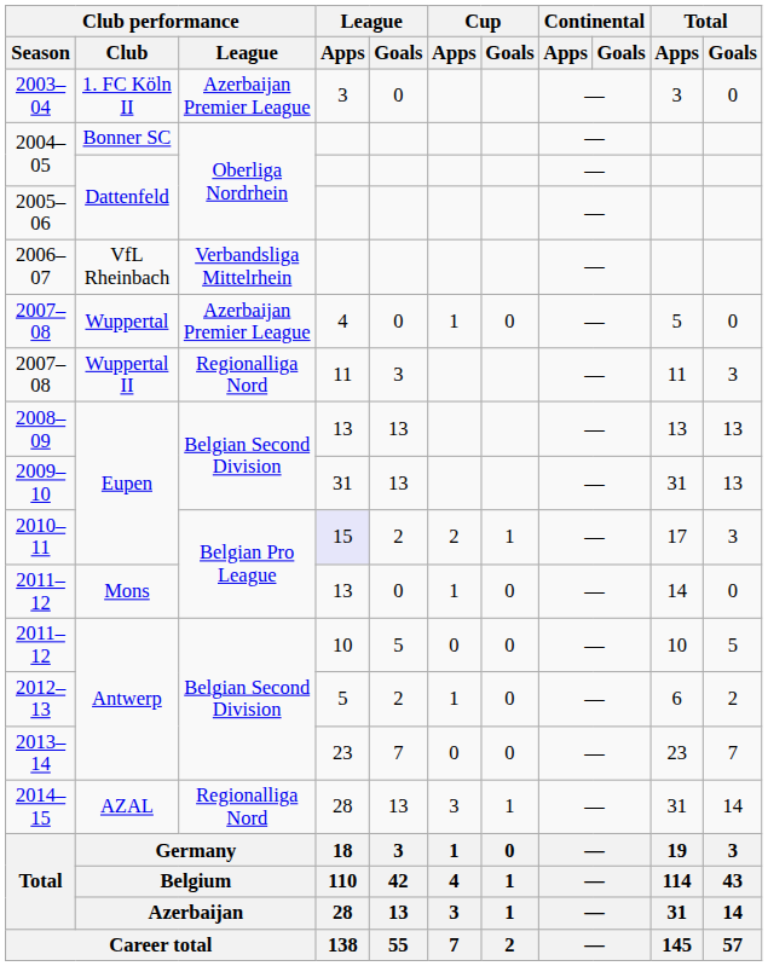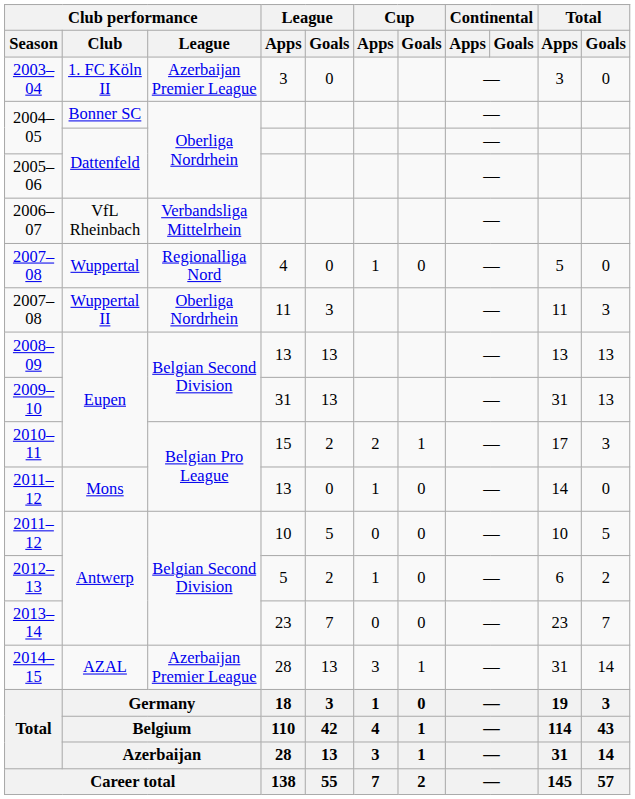2007–08 / Wuppertal | Club performance / League: Azerbaijan Premier League -> Regionalliga Nord
2007–08 / Wuppertal II | Club performance / League: Regionalliga Nord -> Oberliga Nordrhein
2010–11 | League / Apps: lavender background -> no background
2014–15 | Club performance / League: Regionalliga Nord -> Azerbaijan Premier League
